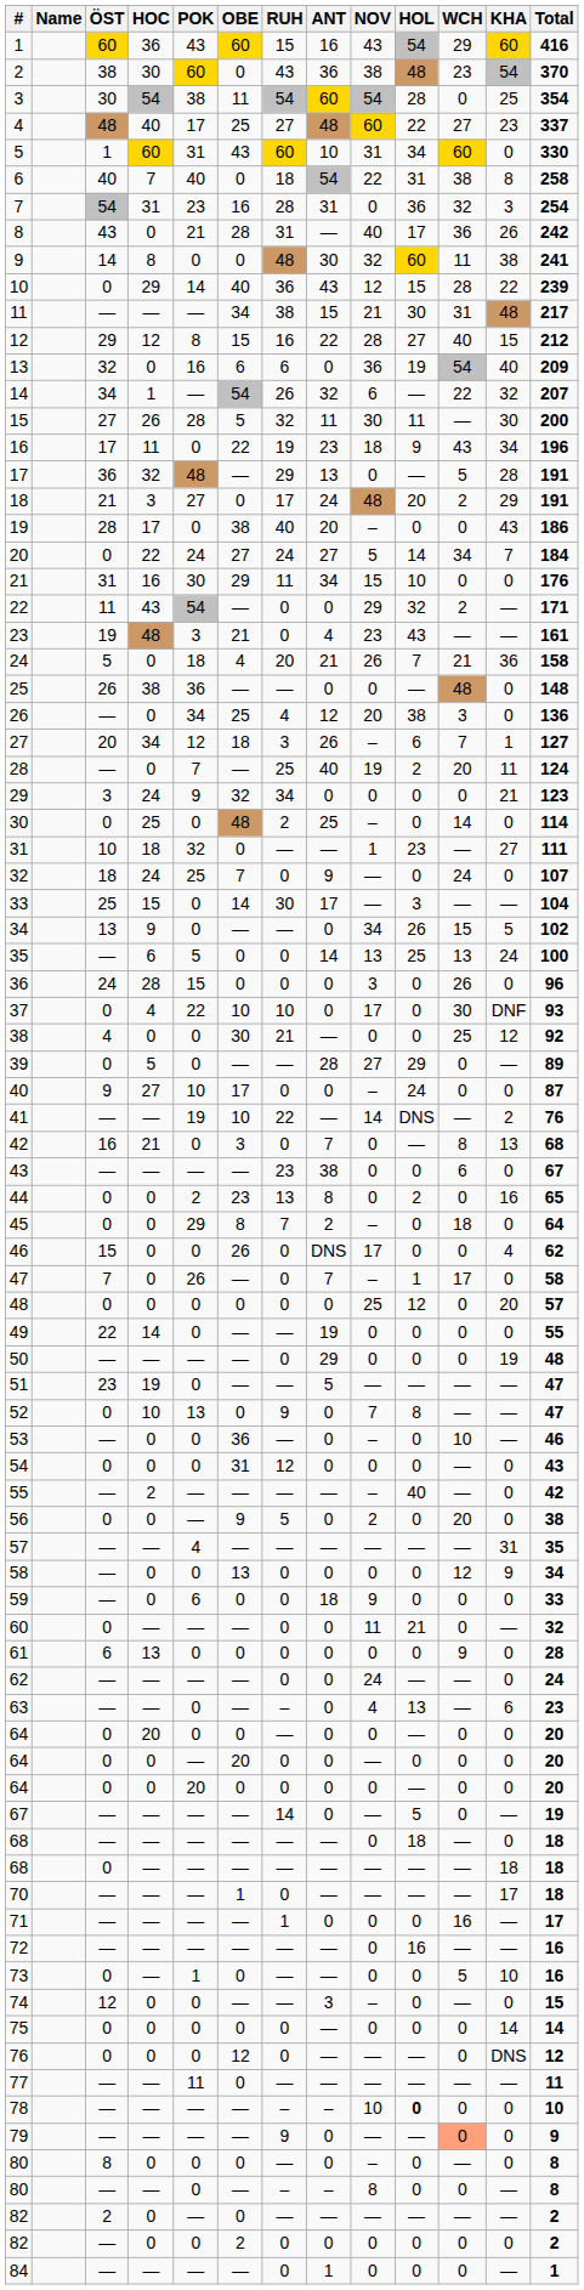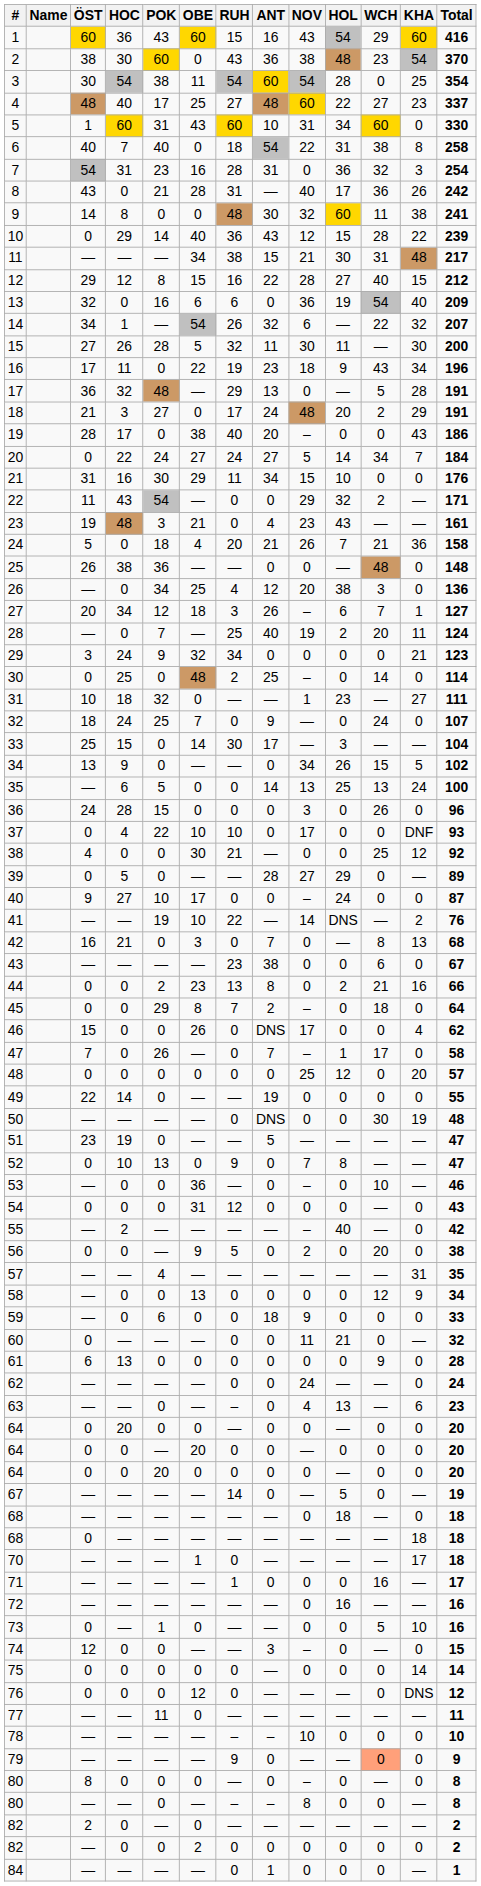37 | WCH: 30 -> 0
44 | WCH: 0 -> 21
44 | Total: 65 -> 66
50 | ANT: 29 -> DNS
50 | WCH: 0 -> 30
78 | HOL: bold -> normal
